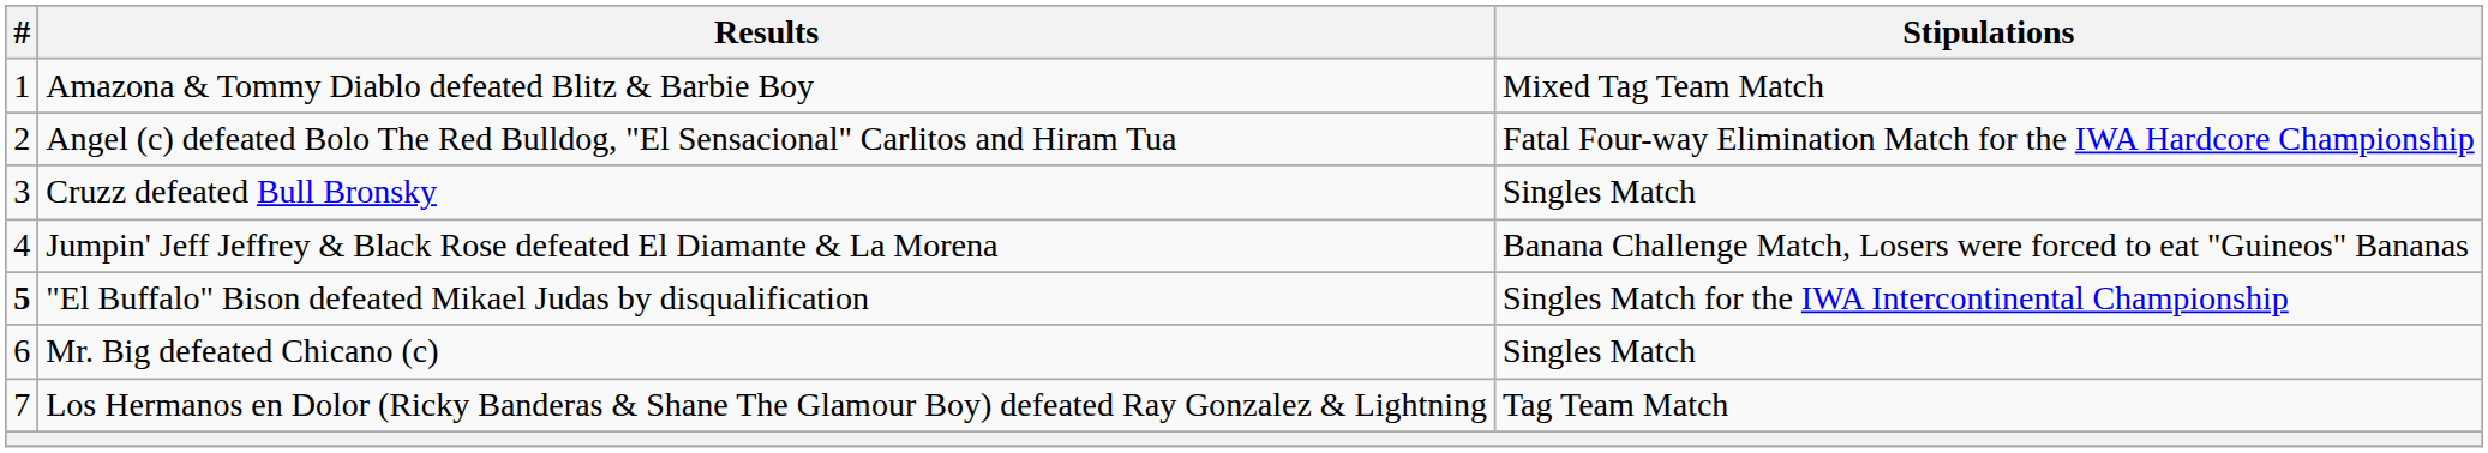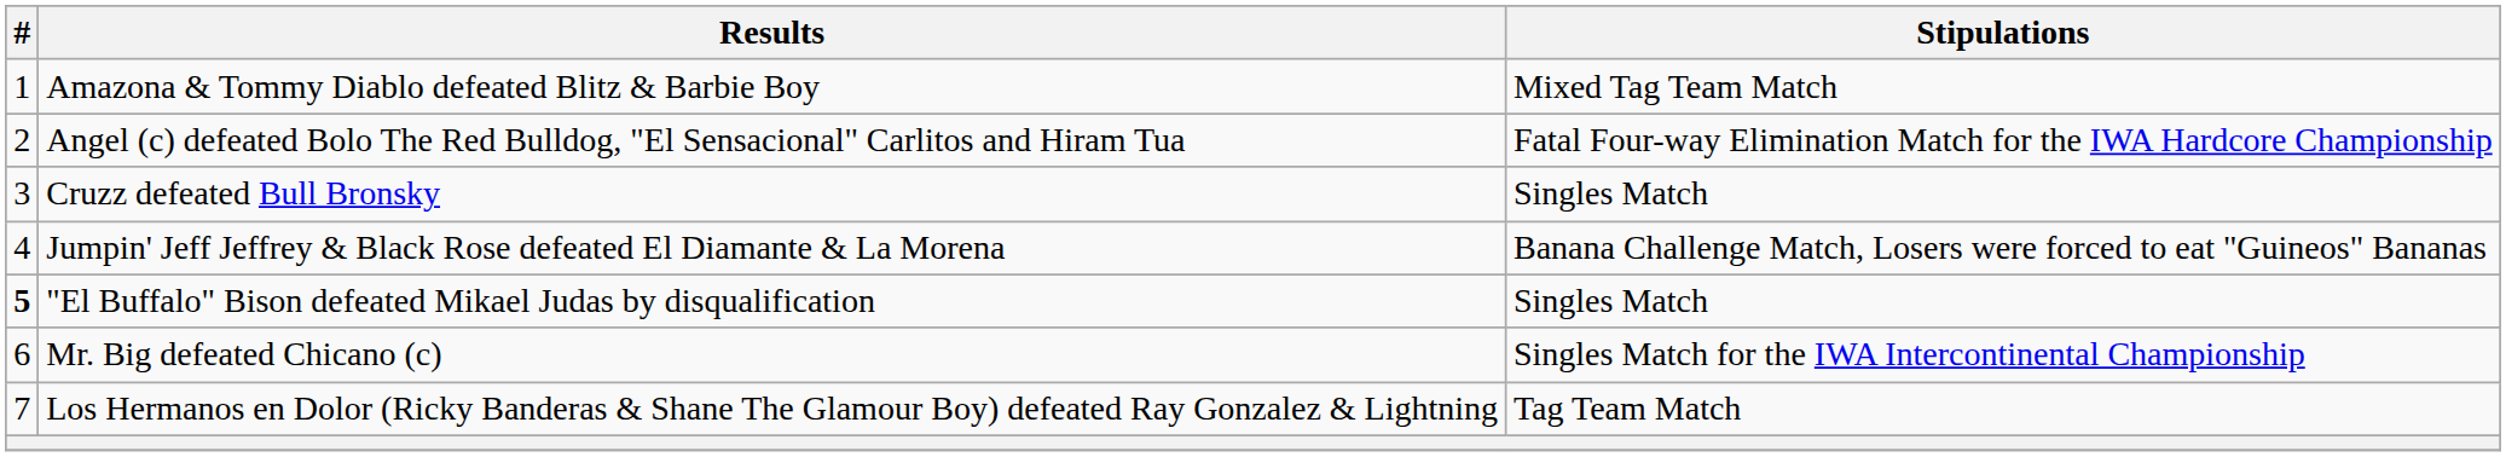"El Buffalo" Bison defeated Mikael Judas by disqualification | Stipulations: Singles Match for the IWA Intercontinental Championship -> Singles Match
Mr. Big defeated Chicano (c) | Stipulations: Singles Match -> Singles Match for the IWA Intercontinental Championship
